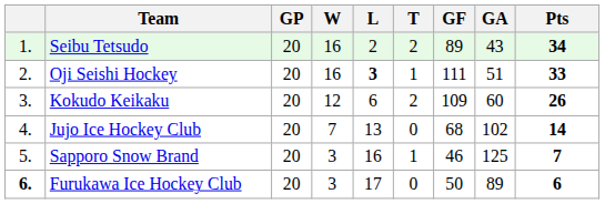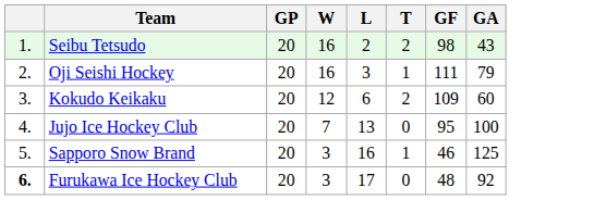- column: Pts | 34 | 33 | 26 | 14 | 7 | 6
Seibu Tetsudo | GF: 89 -> 98
Oji Seishi Hockey | L: bold -> normal
Oji Seishi Hockey | GA: 51 -> 79
Jujo Ice Hockey Club | GF: 68 -> 95
Jujo Ice Hockey Club | GA: 102 -> 100
Furukawa Ice Hockey Club | GF: 50 -> 48
Furukawa Ice Hockey Club | GA: 89 -> 92
